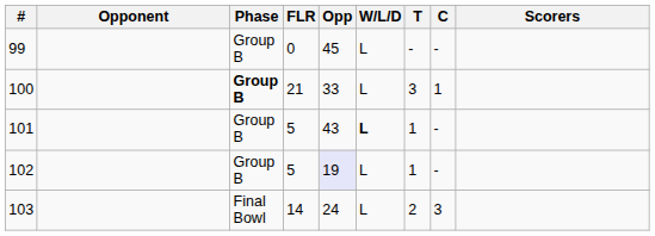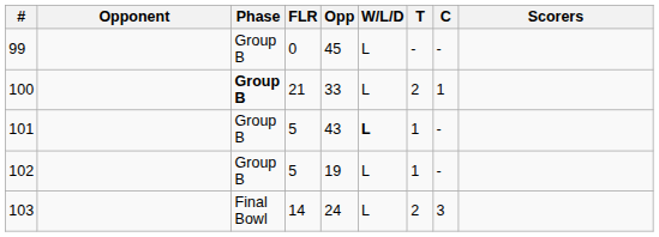100 | T: 3 -> 2
102 | Opp: lavender background -> no background
